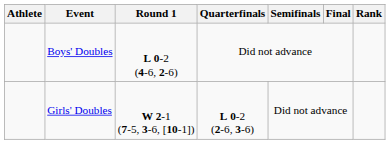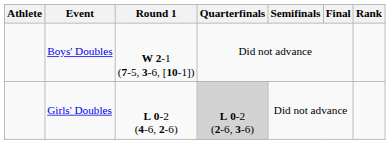Boys' Doubles | Round 1: L 0-2 (4-6, 2-6) -> W 2-1 (7-5, 3-6, [10-1])
Girls' Doubles | Round 1: W 2-1 (7-5, 3-6, [10-1]) -> L 0-2 (4-6, 2-6)
Girls' Doubles | Quarterfinals: no background -> lightgrey background
